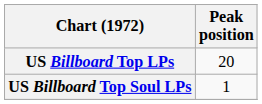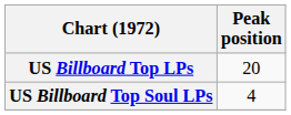US Billboard Top Soul LPs | Peak position: 1 -> 4
